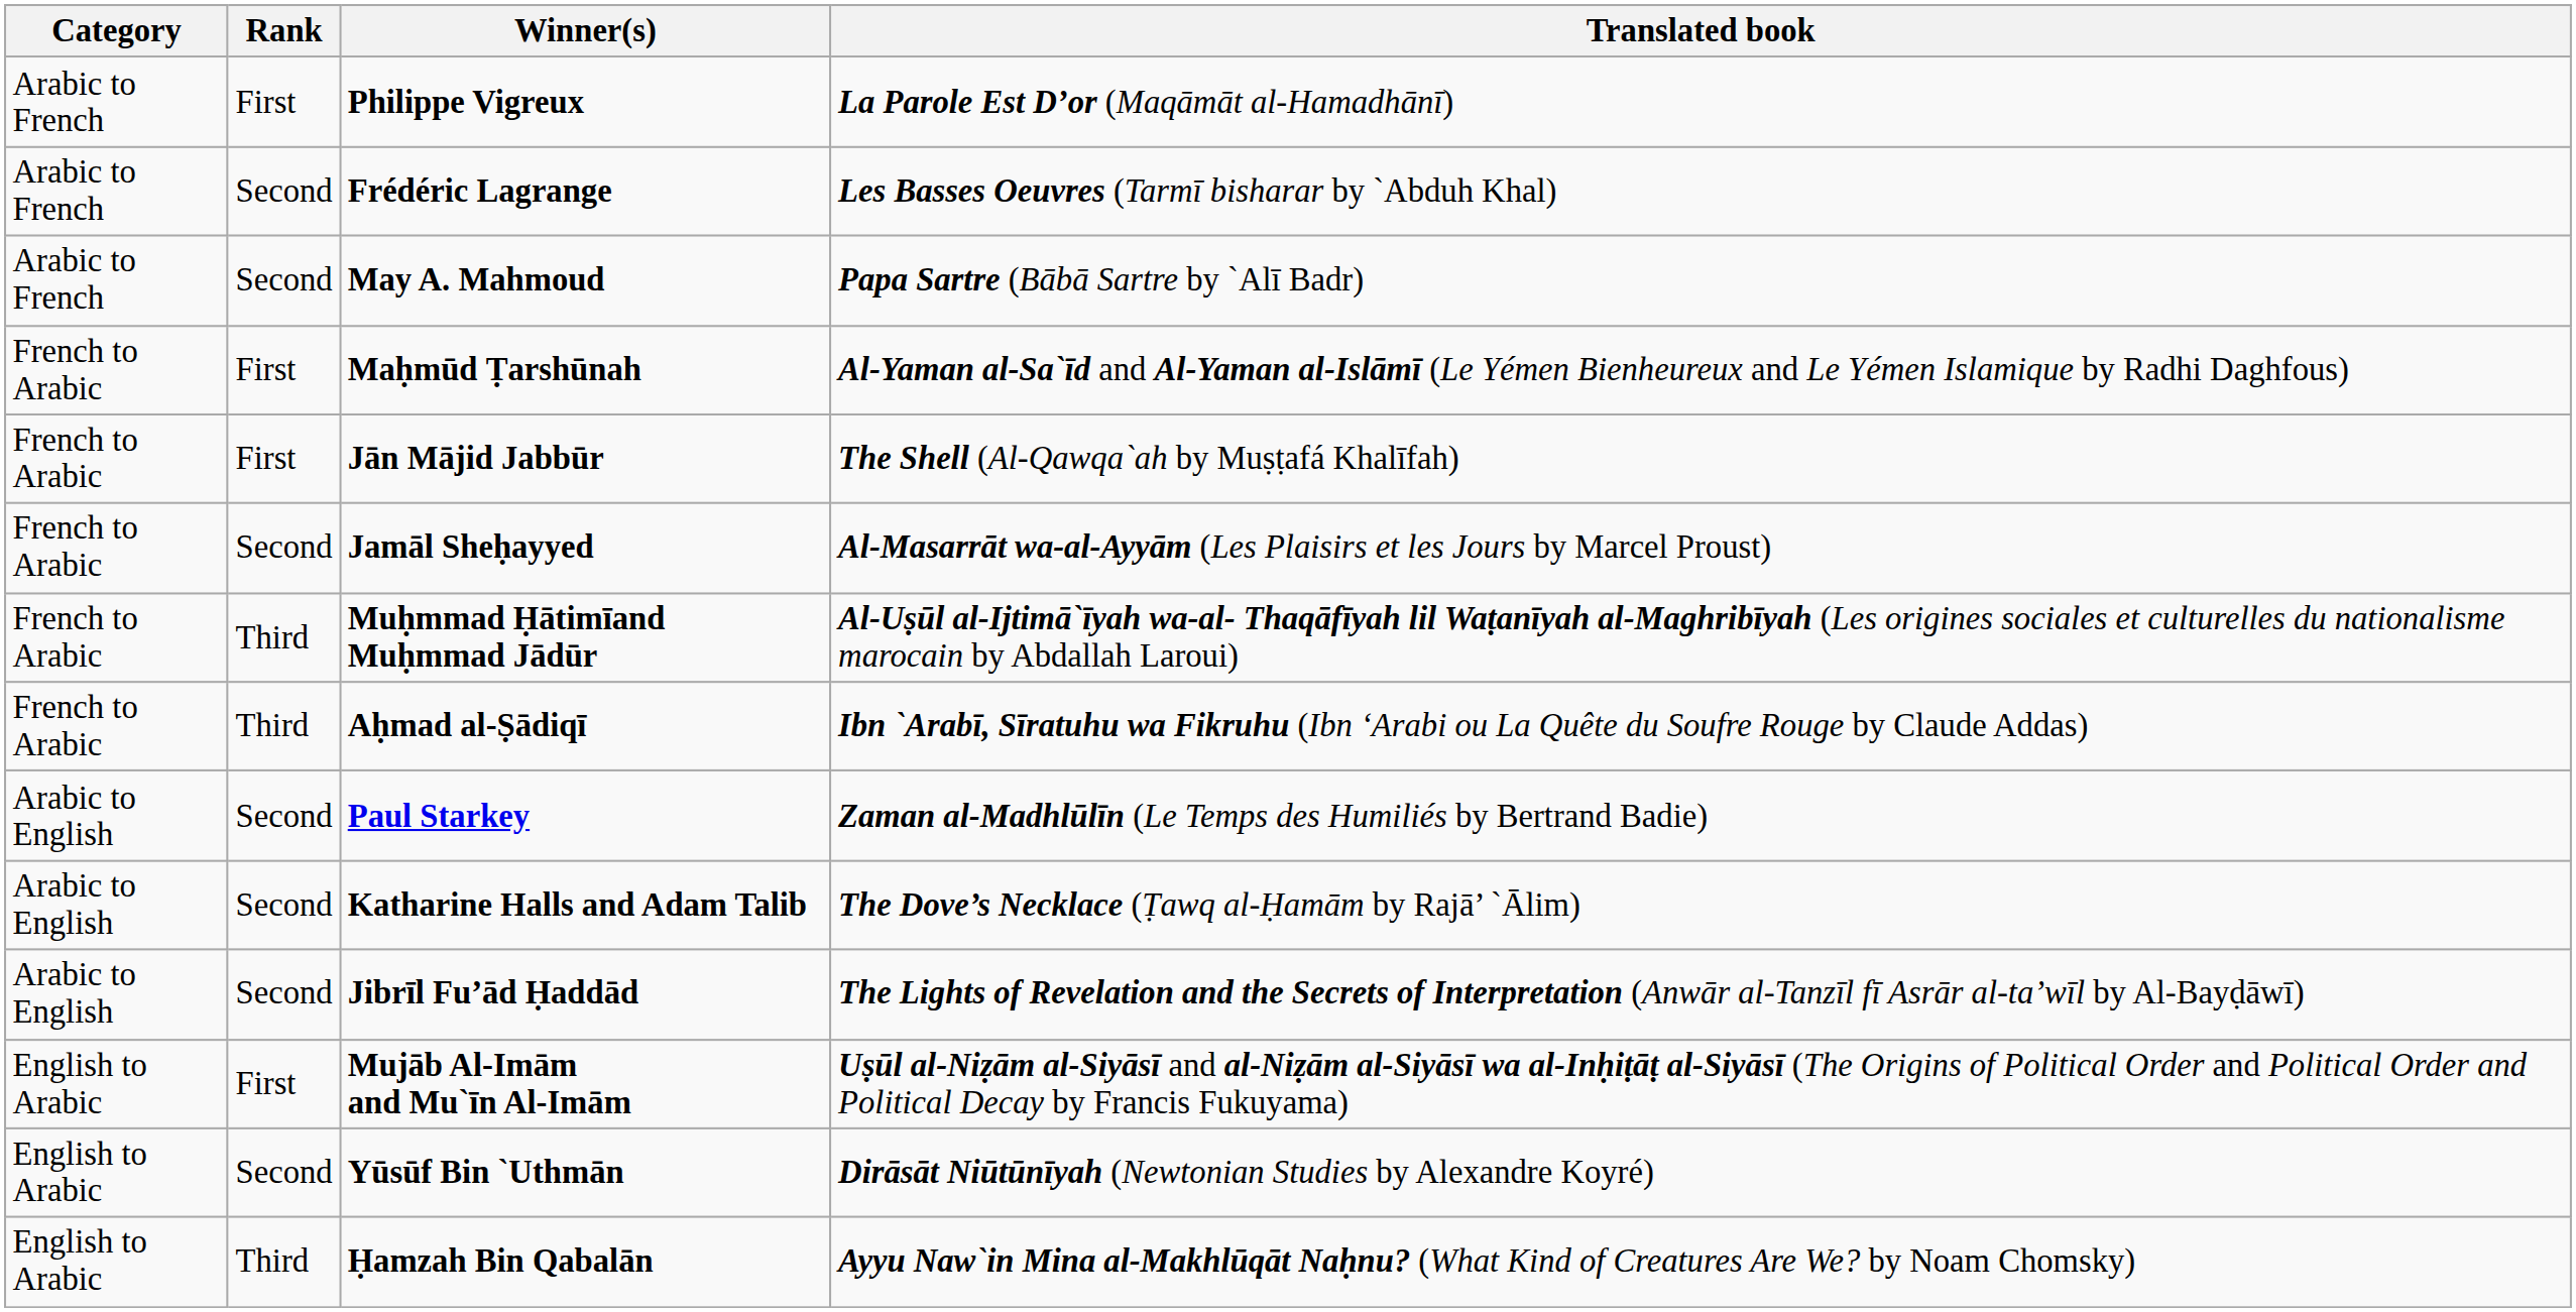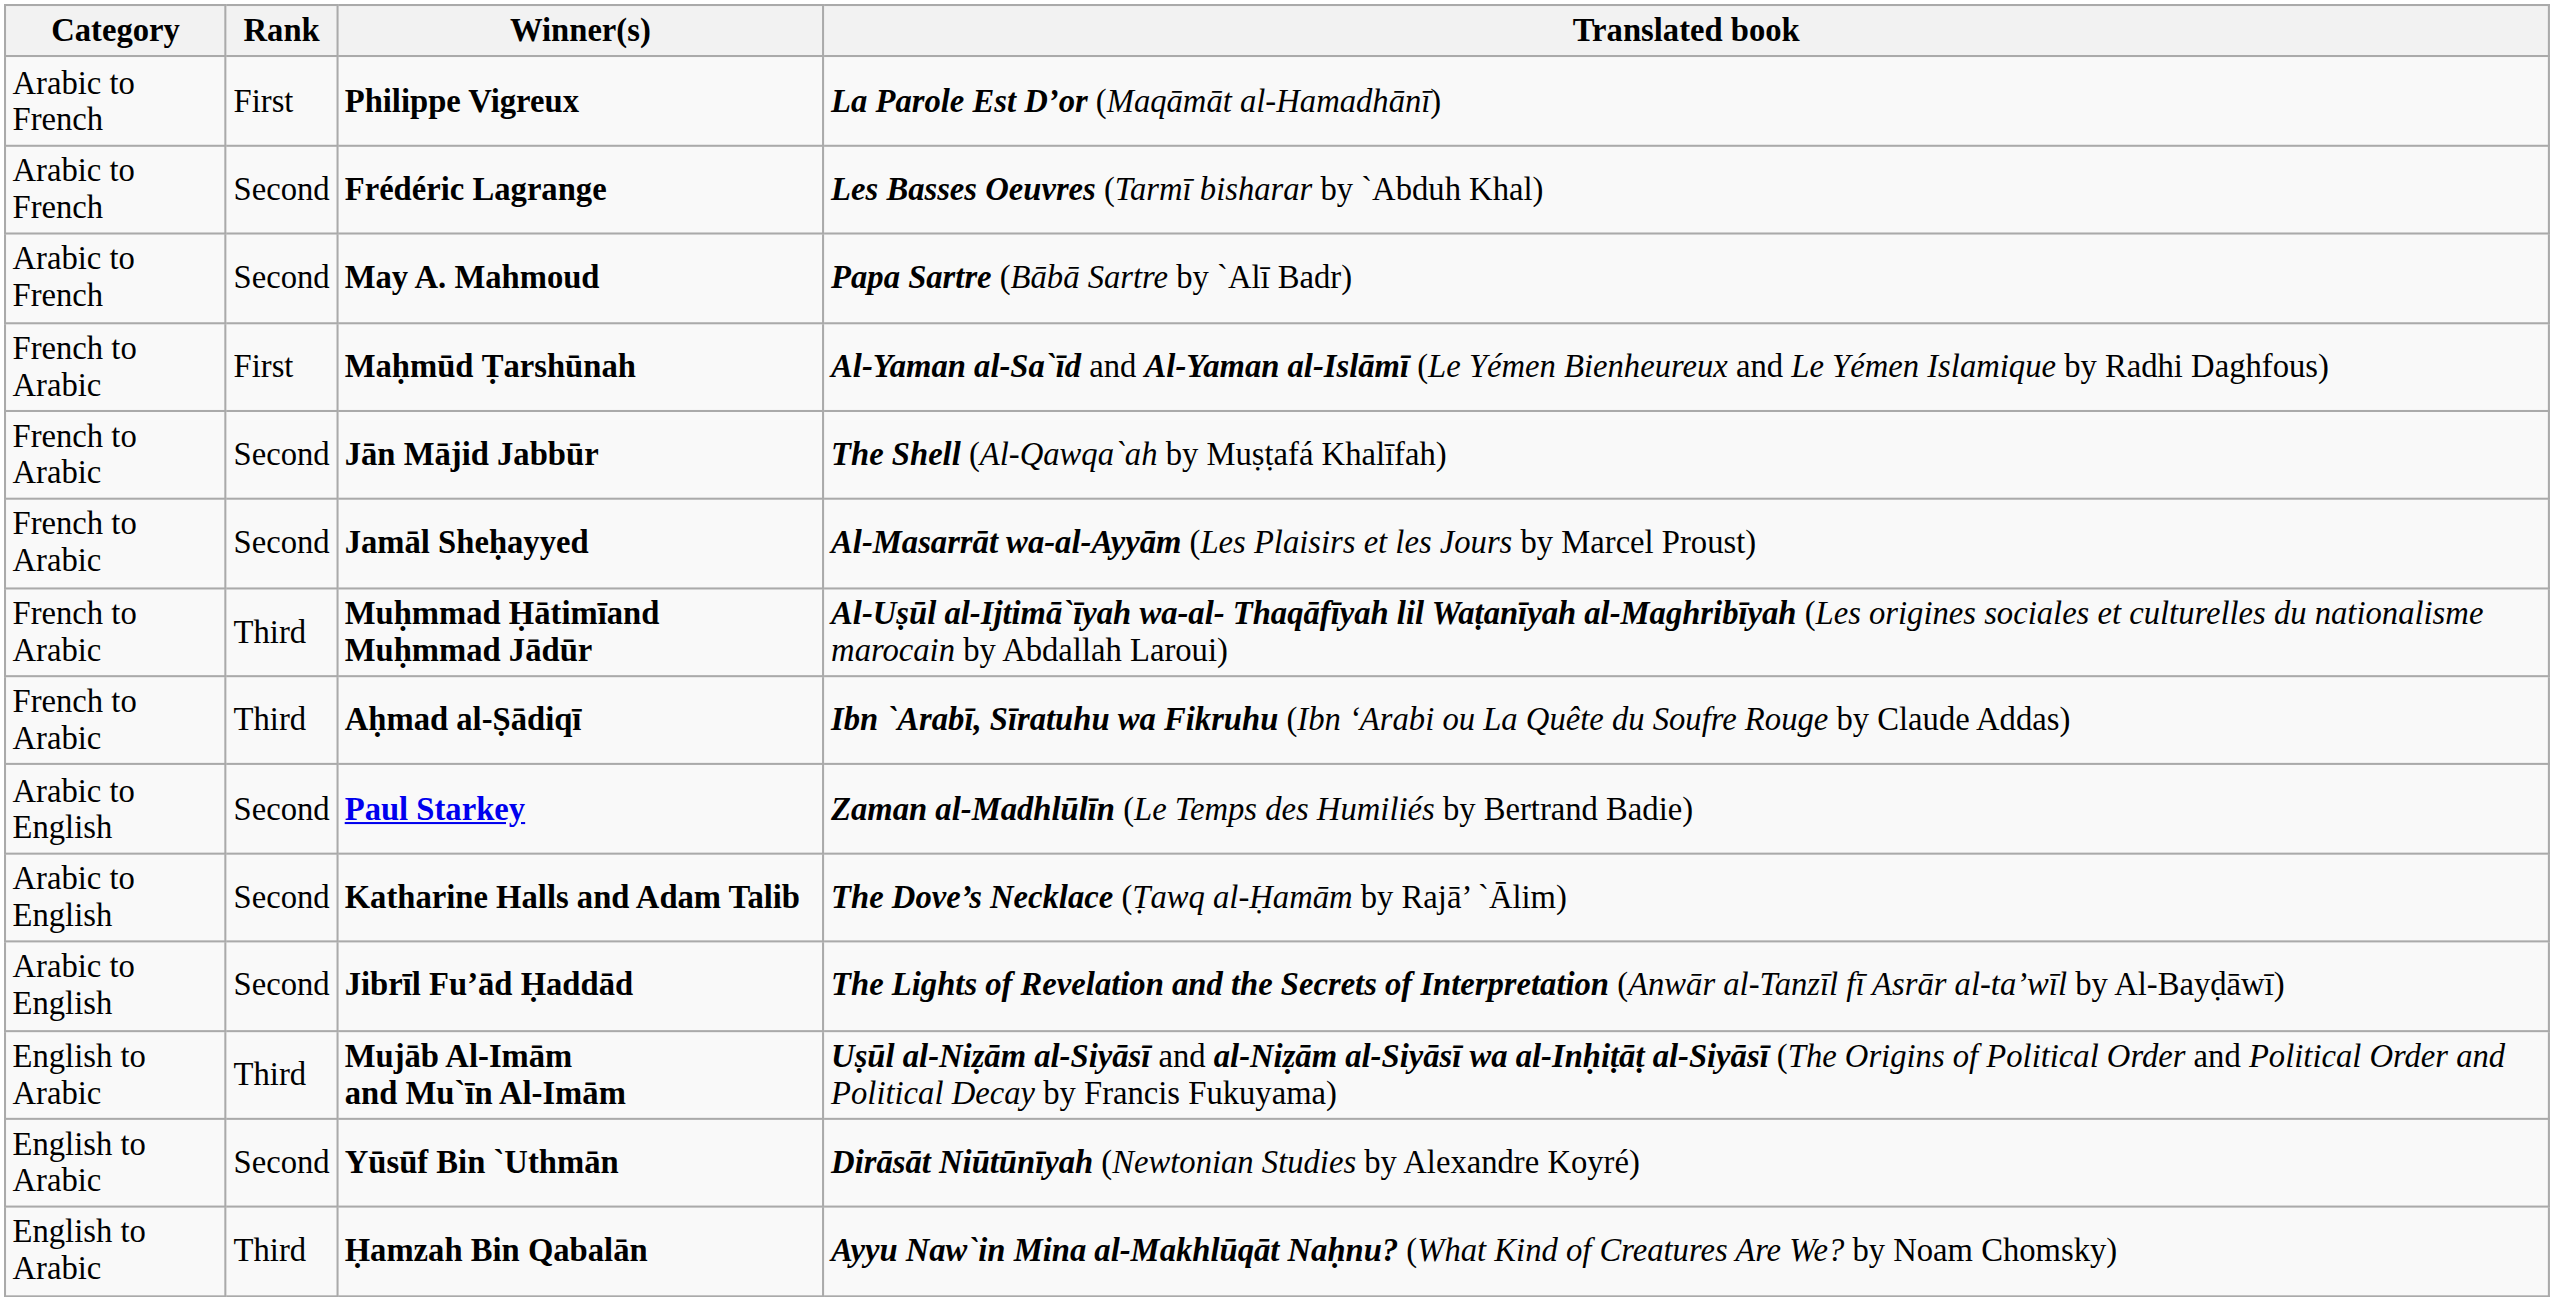Jān Mājid Jabbūr | Rank: First -> Second
Mujāb Al-Imām and Mu`īn Al-Imām | Rank: First -> Third
